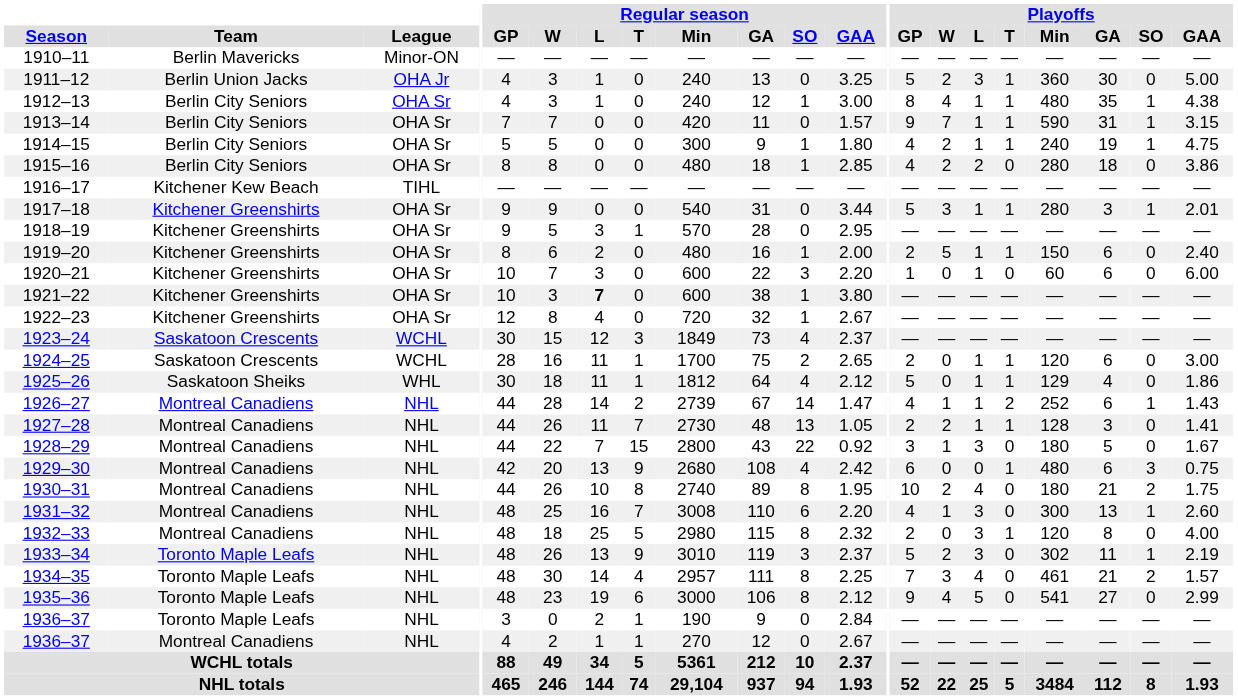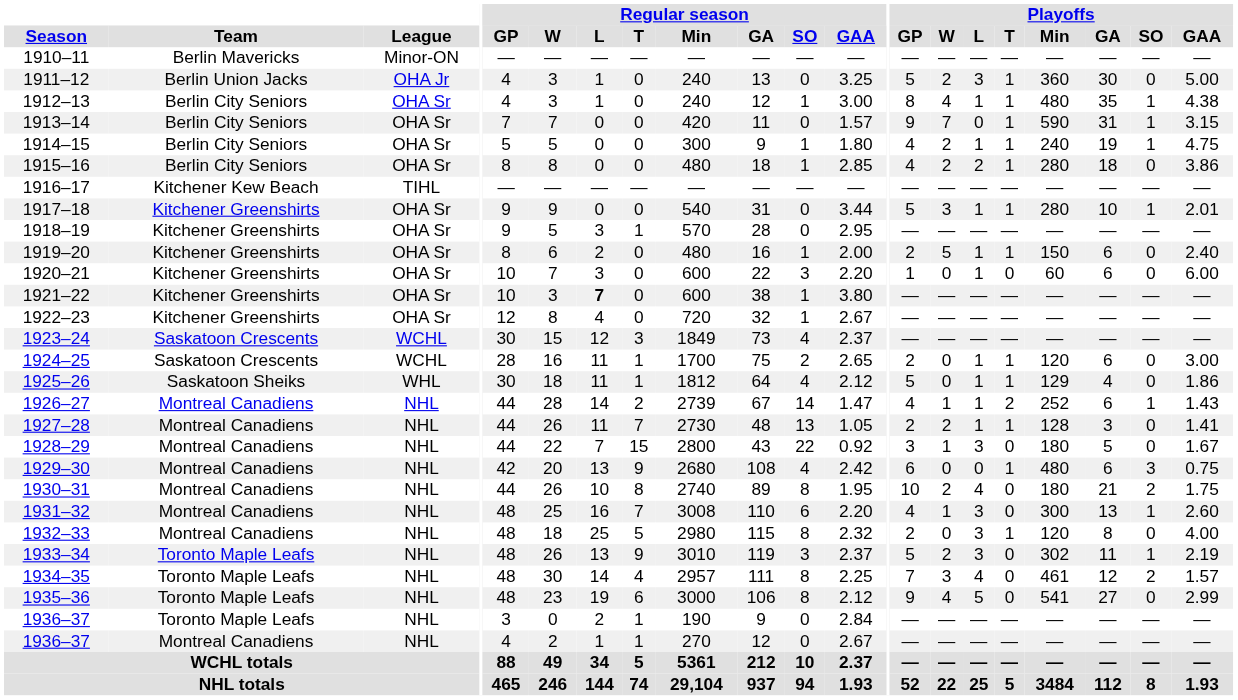1913–14 | Playoffs / L: 1 -> 0
1915–16 | Playoffs / T: 0 -> 1
1917–18 | Playoffs / GA: 3 -> 10
1934–35 | Playoffs / GA: 21 -> 12
